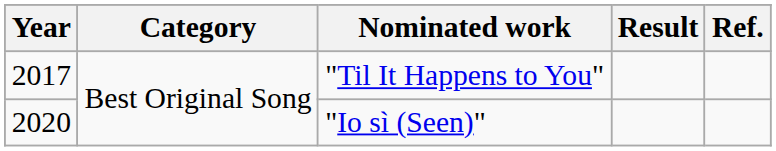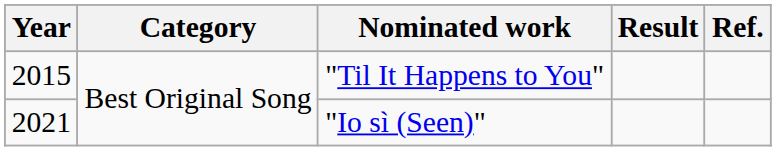"Til It Happens to You" | Year: 2017 -> 2015
"Io sì (Seen)" | Year: 2020 -> 2021
